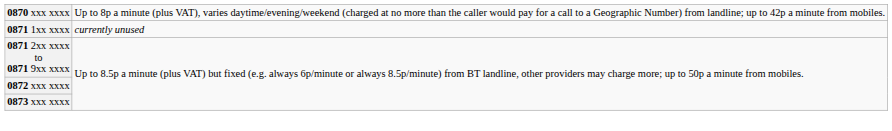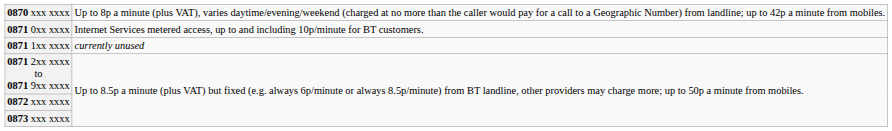+ row: 0871 0xx xxxx | Internet Services metered access, up to and including 10p/minute for BT customers.
